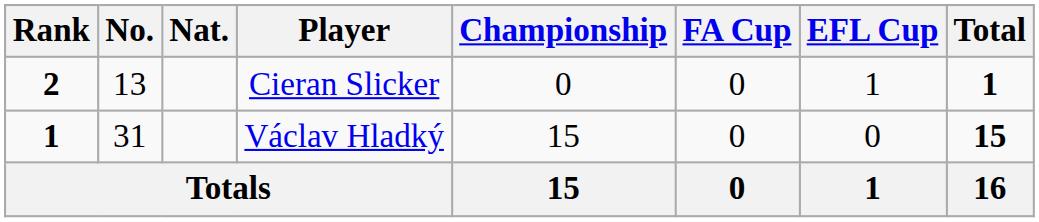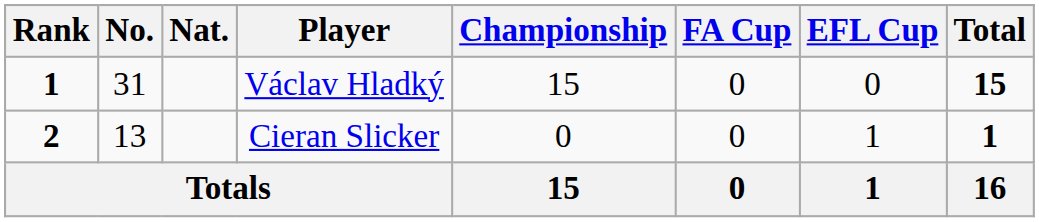rows swapped: Václav Hladký <-> Cieran Slicker
